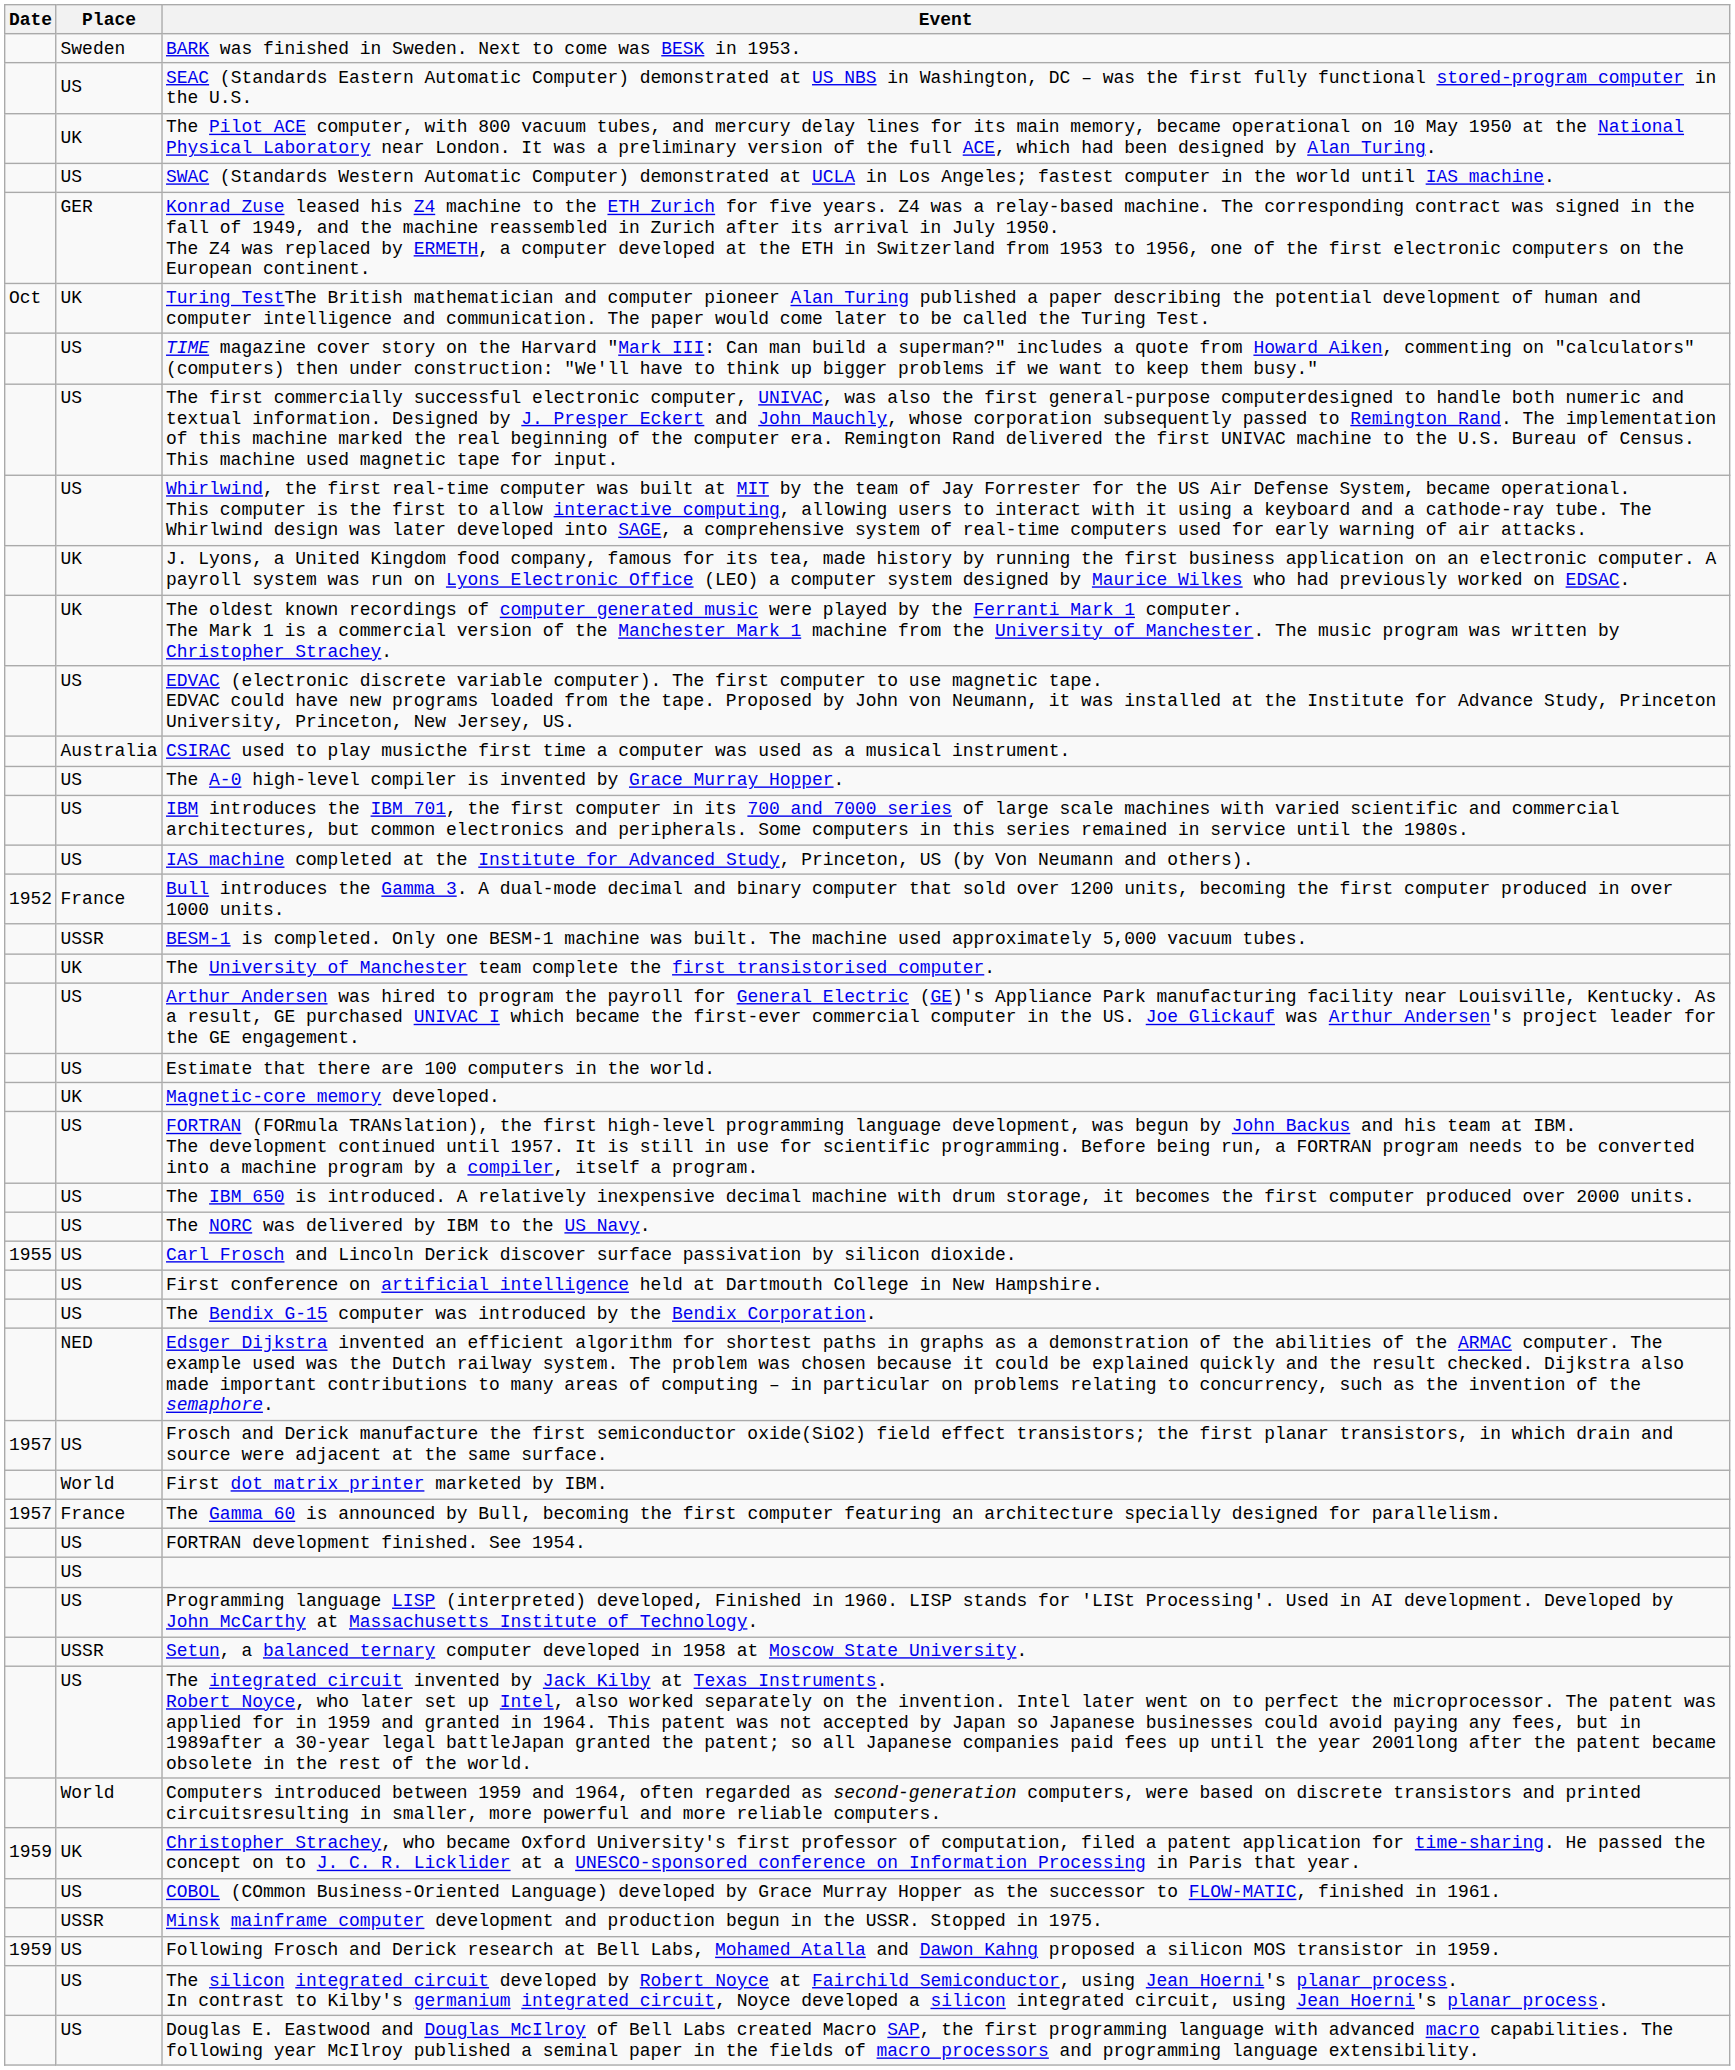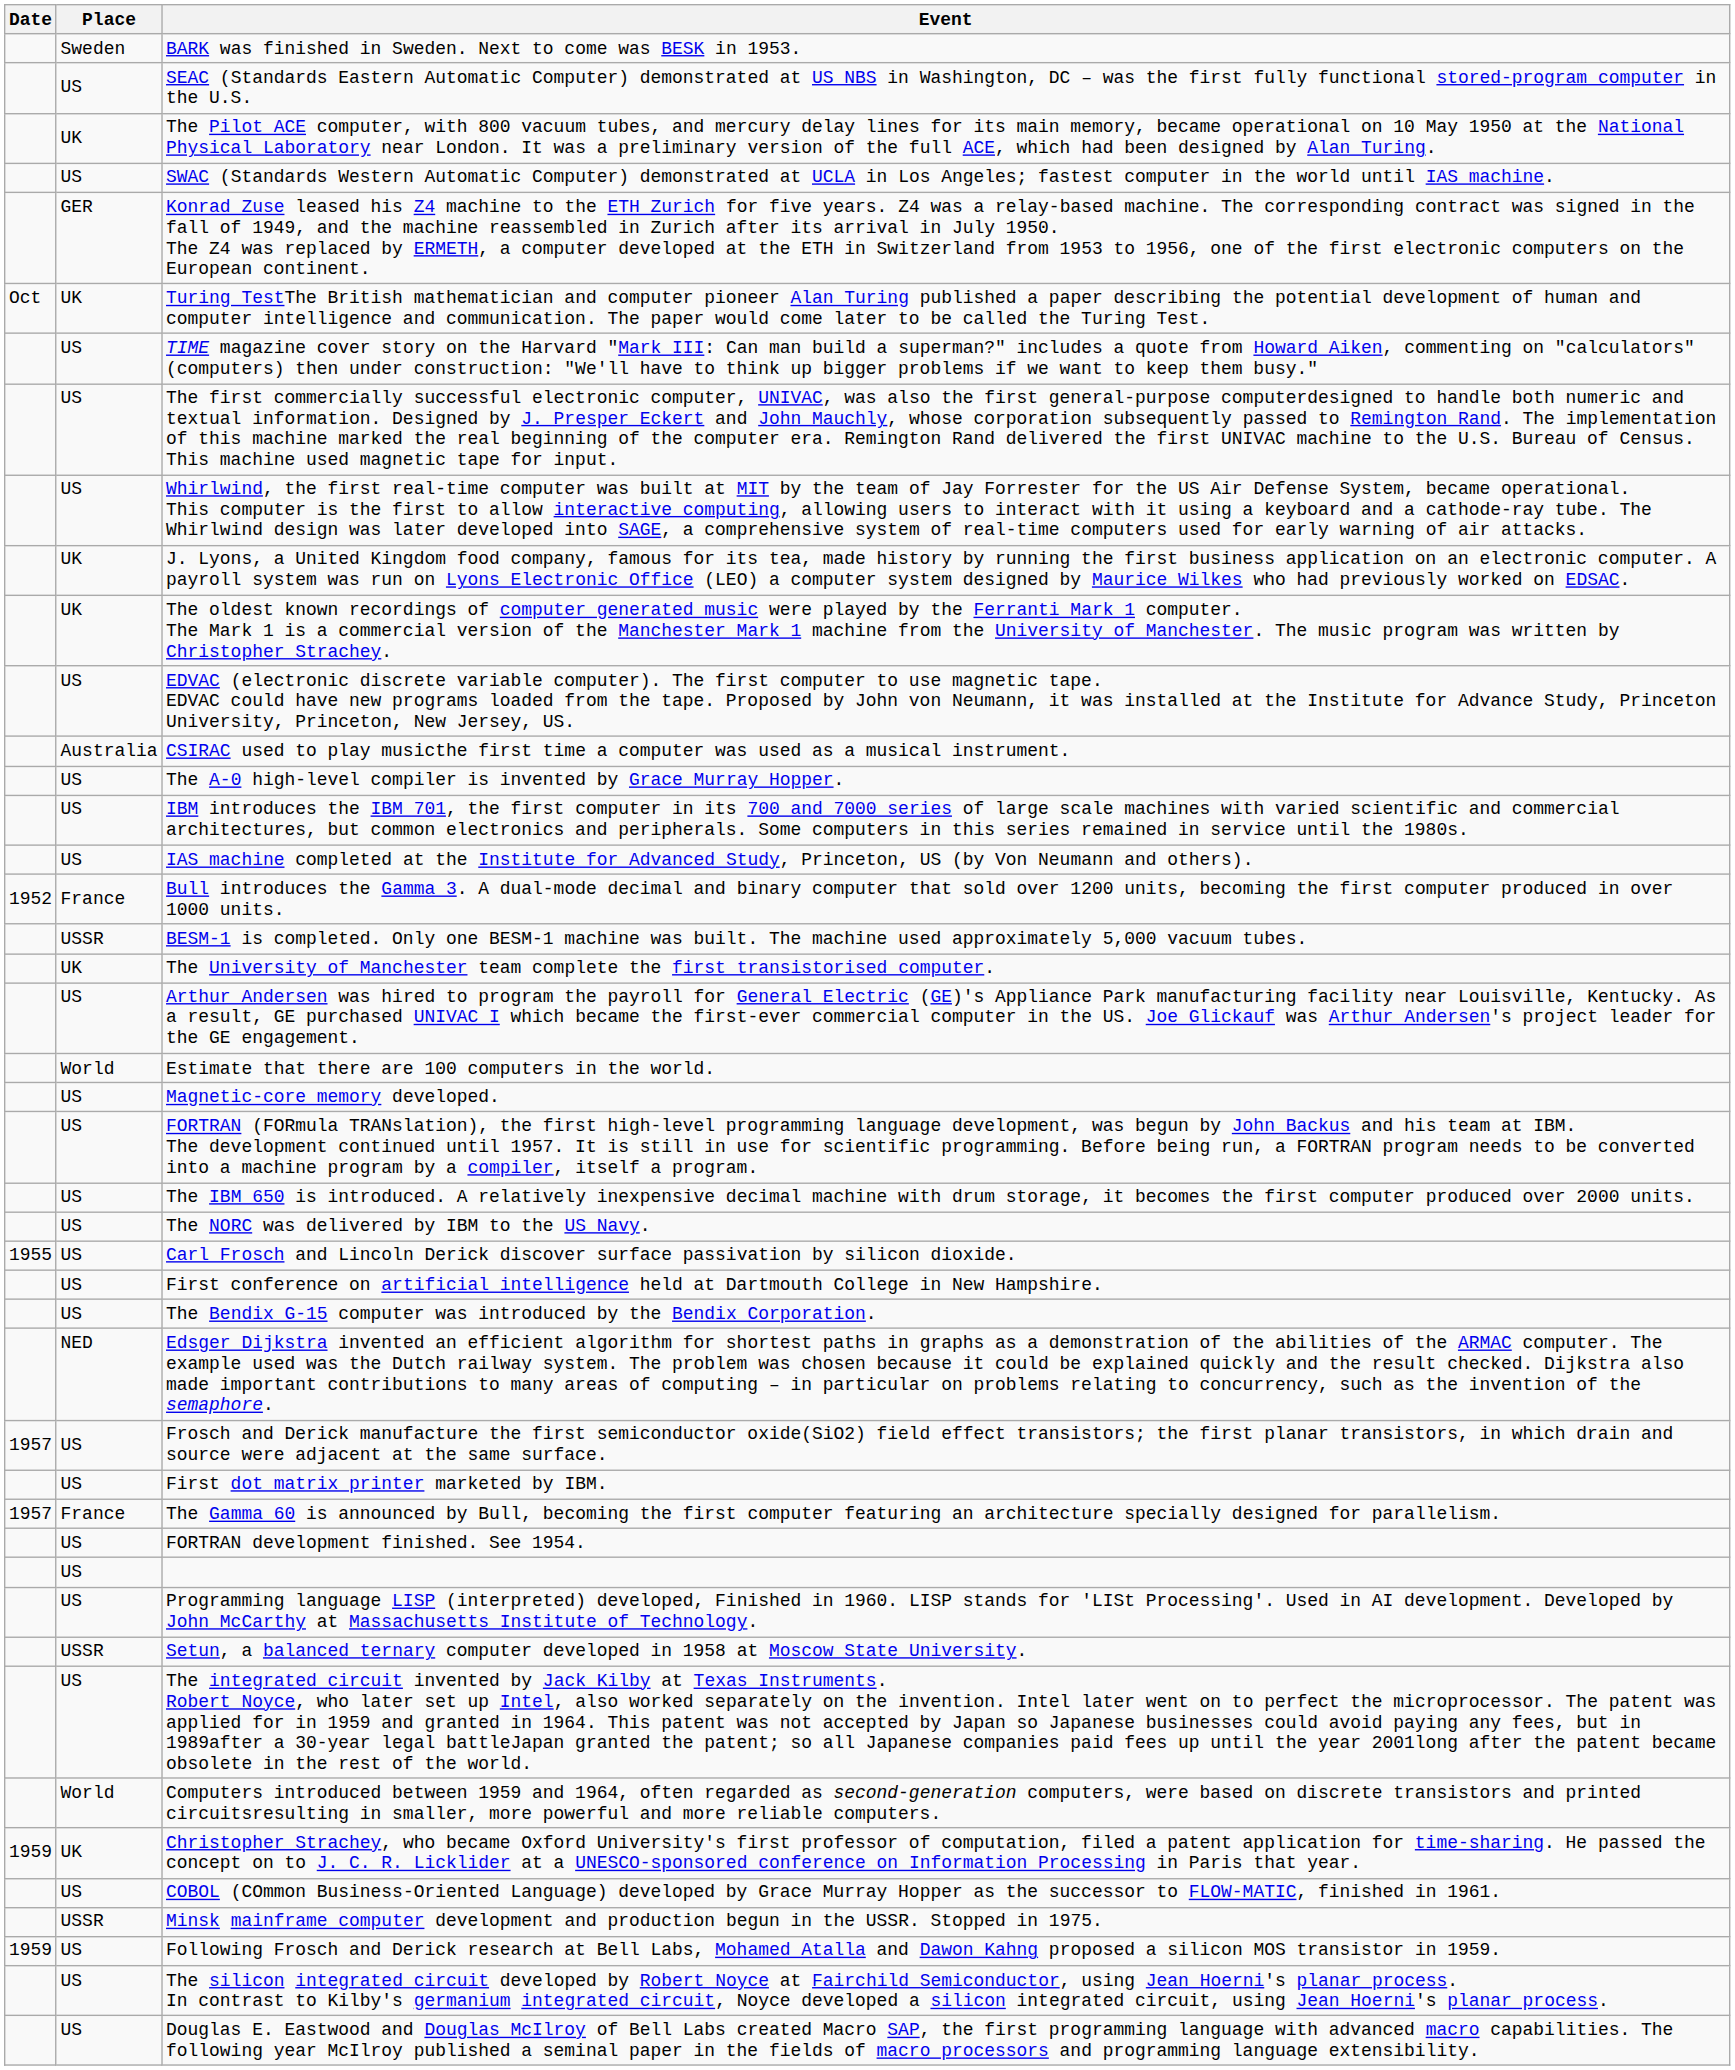Estimate that there are 100 computers in the world. | Place: US -> World
Magnetic-core memory developed. | Place: UK -> US
First dot matrix printer marketed by IBM. | Place: World -> US
